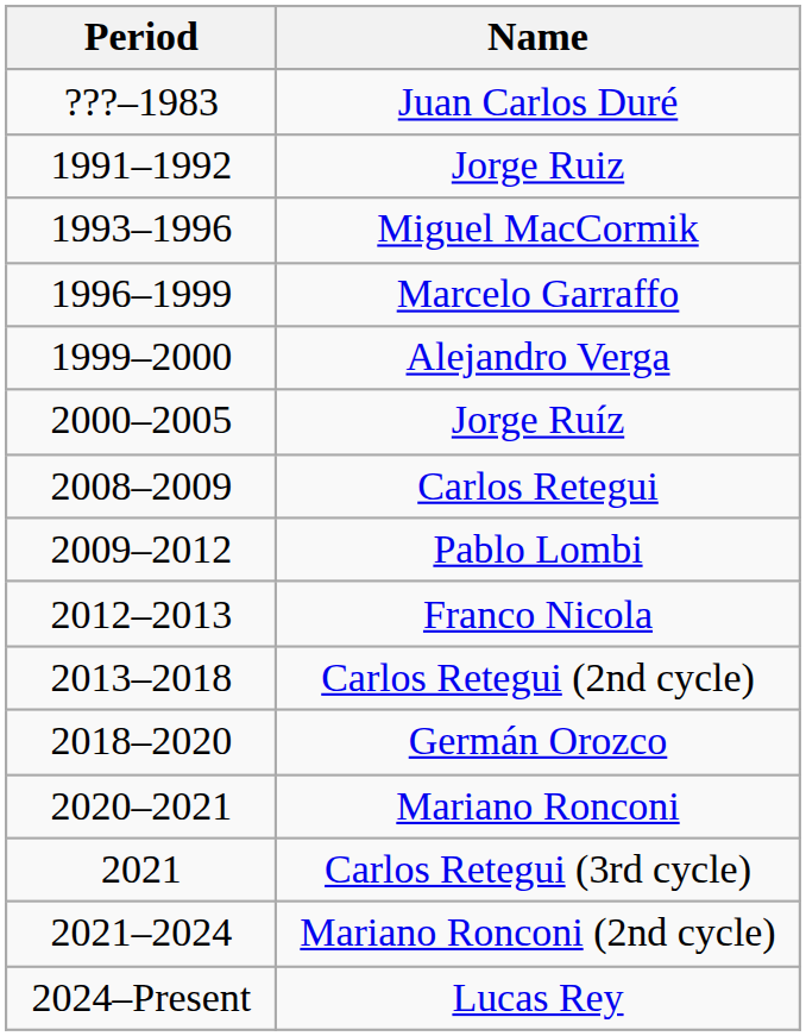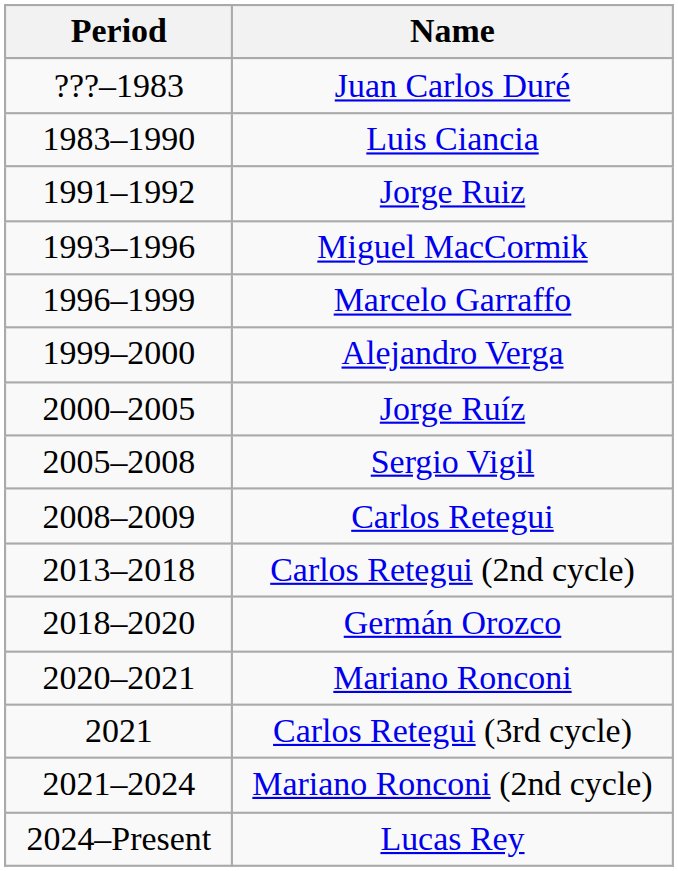+ row: 1983–1990 | Luis Ciancia
+ row: 2005–2008 | Sergio Vigil
- row: 2009–2012 | Pablo Lombi
- row: 2012–2013 | Franco Nicola
